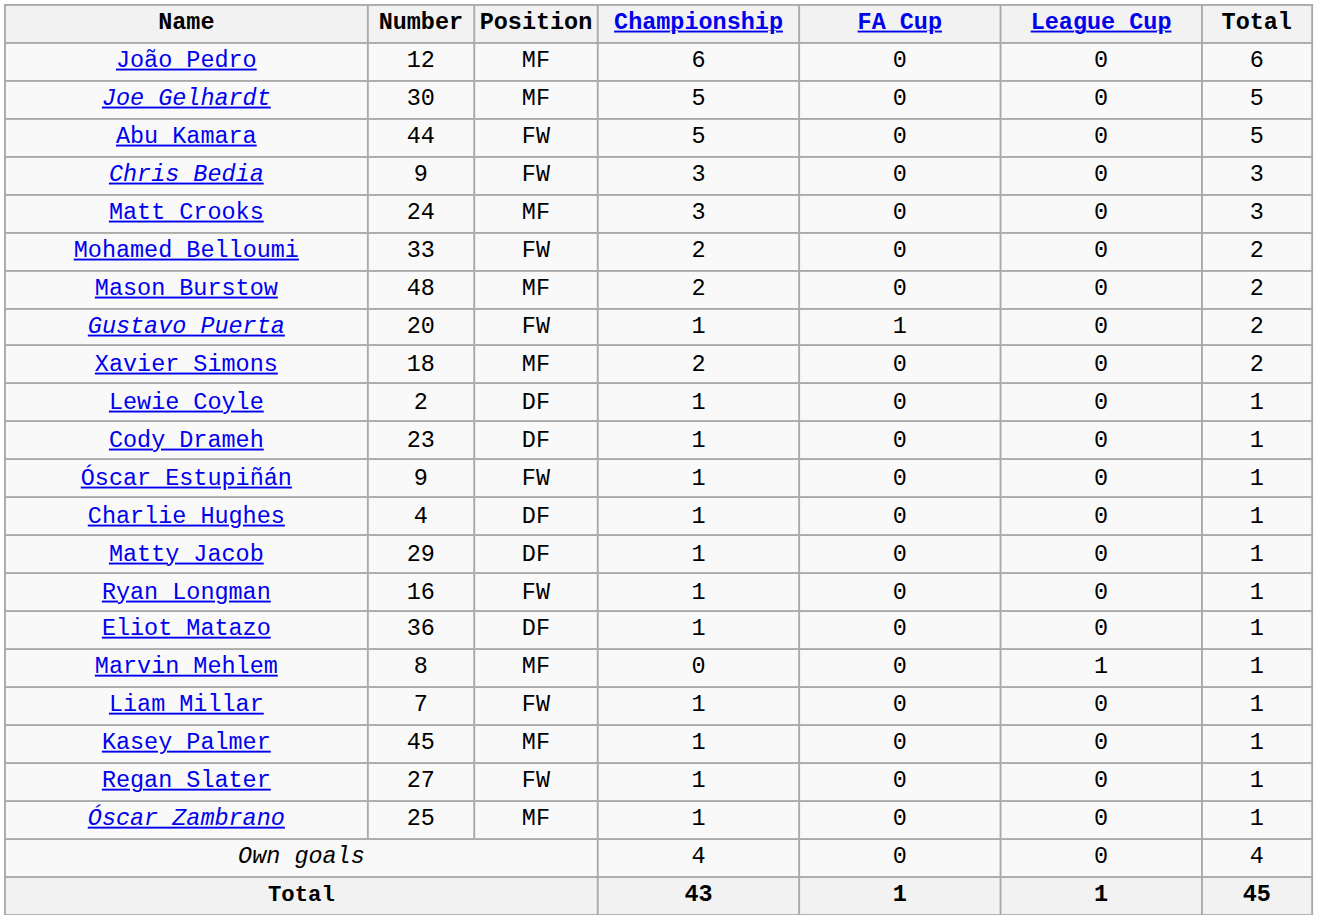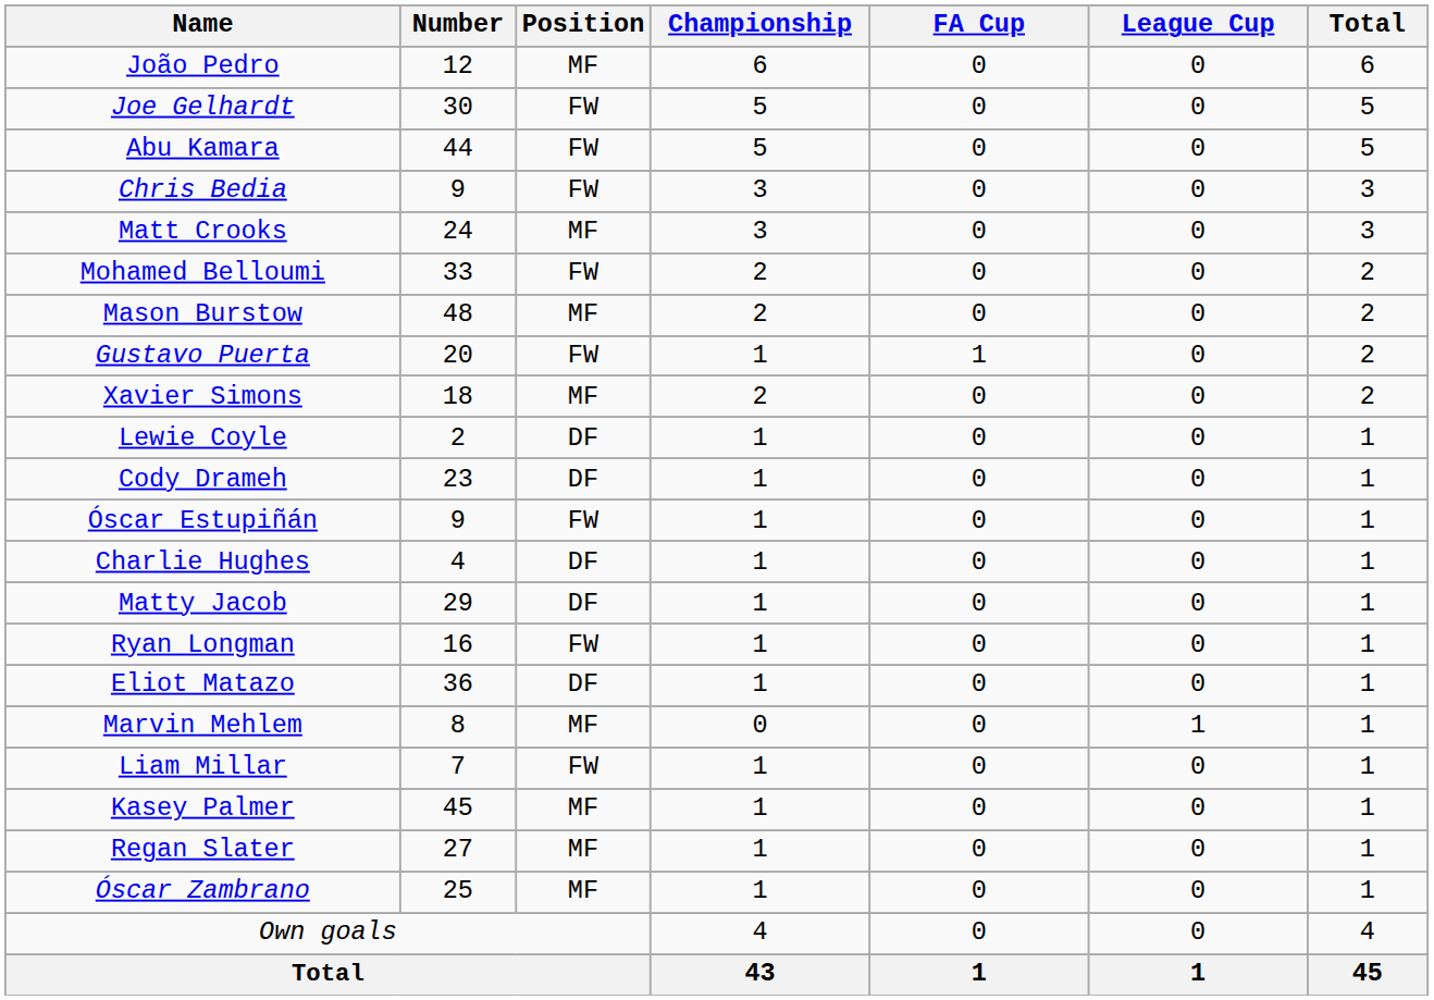Joe Gelhardt | Position: MF -> FW
Regan Slater | Position: FW -> MF
